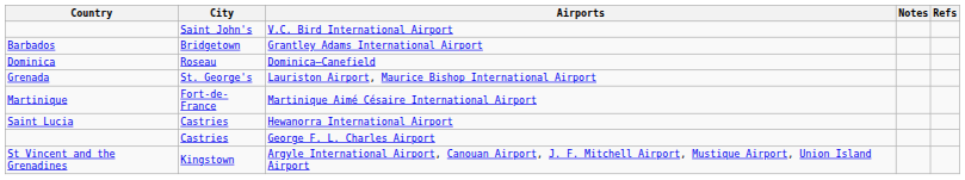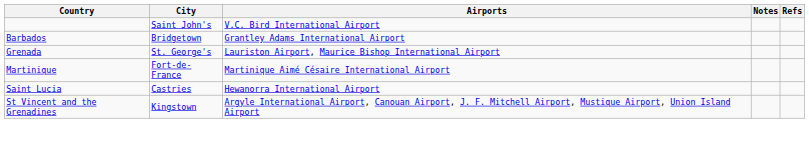- row: Dominica | Roseau | Dominica–Canefield
- row: Castries | George F. L. Charles Airport
